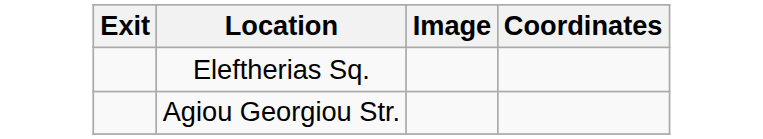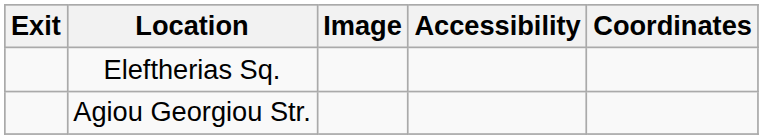+ column: Accessibility
